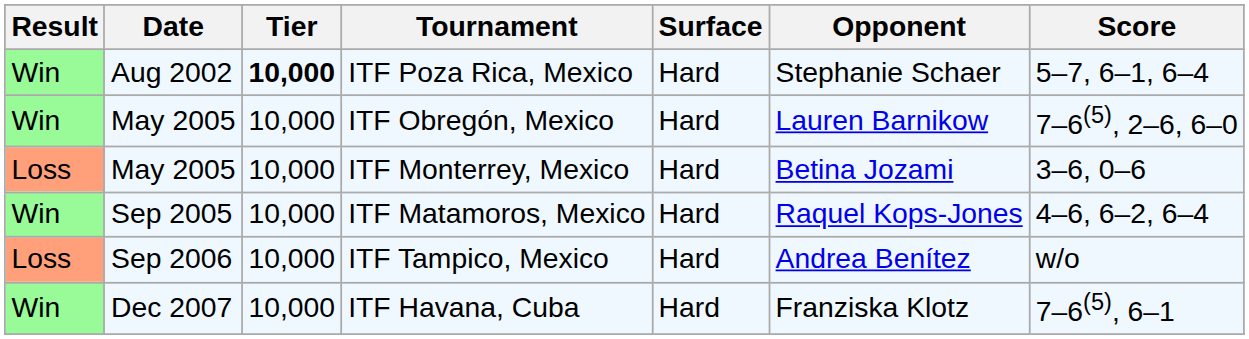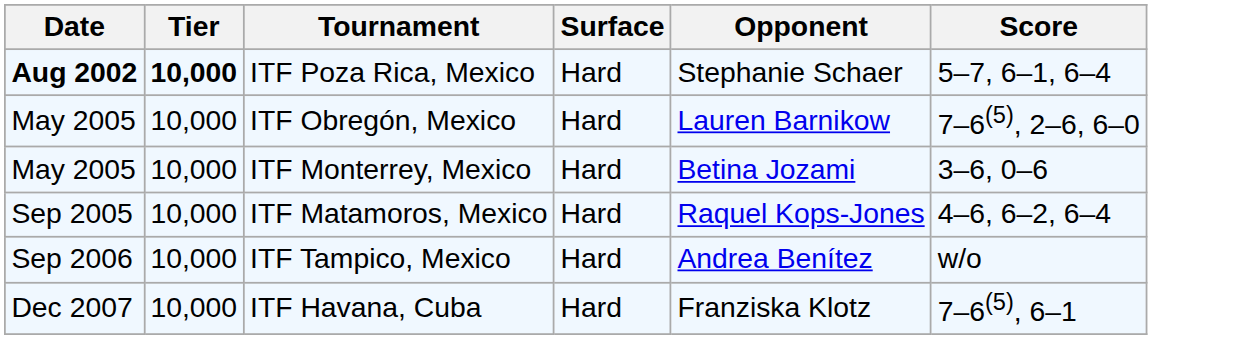- column: Result | Win | Win | Loss | Win | Loss | Win
ITF Poza Rica, Mexico | Date: normal -> bold
